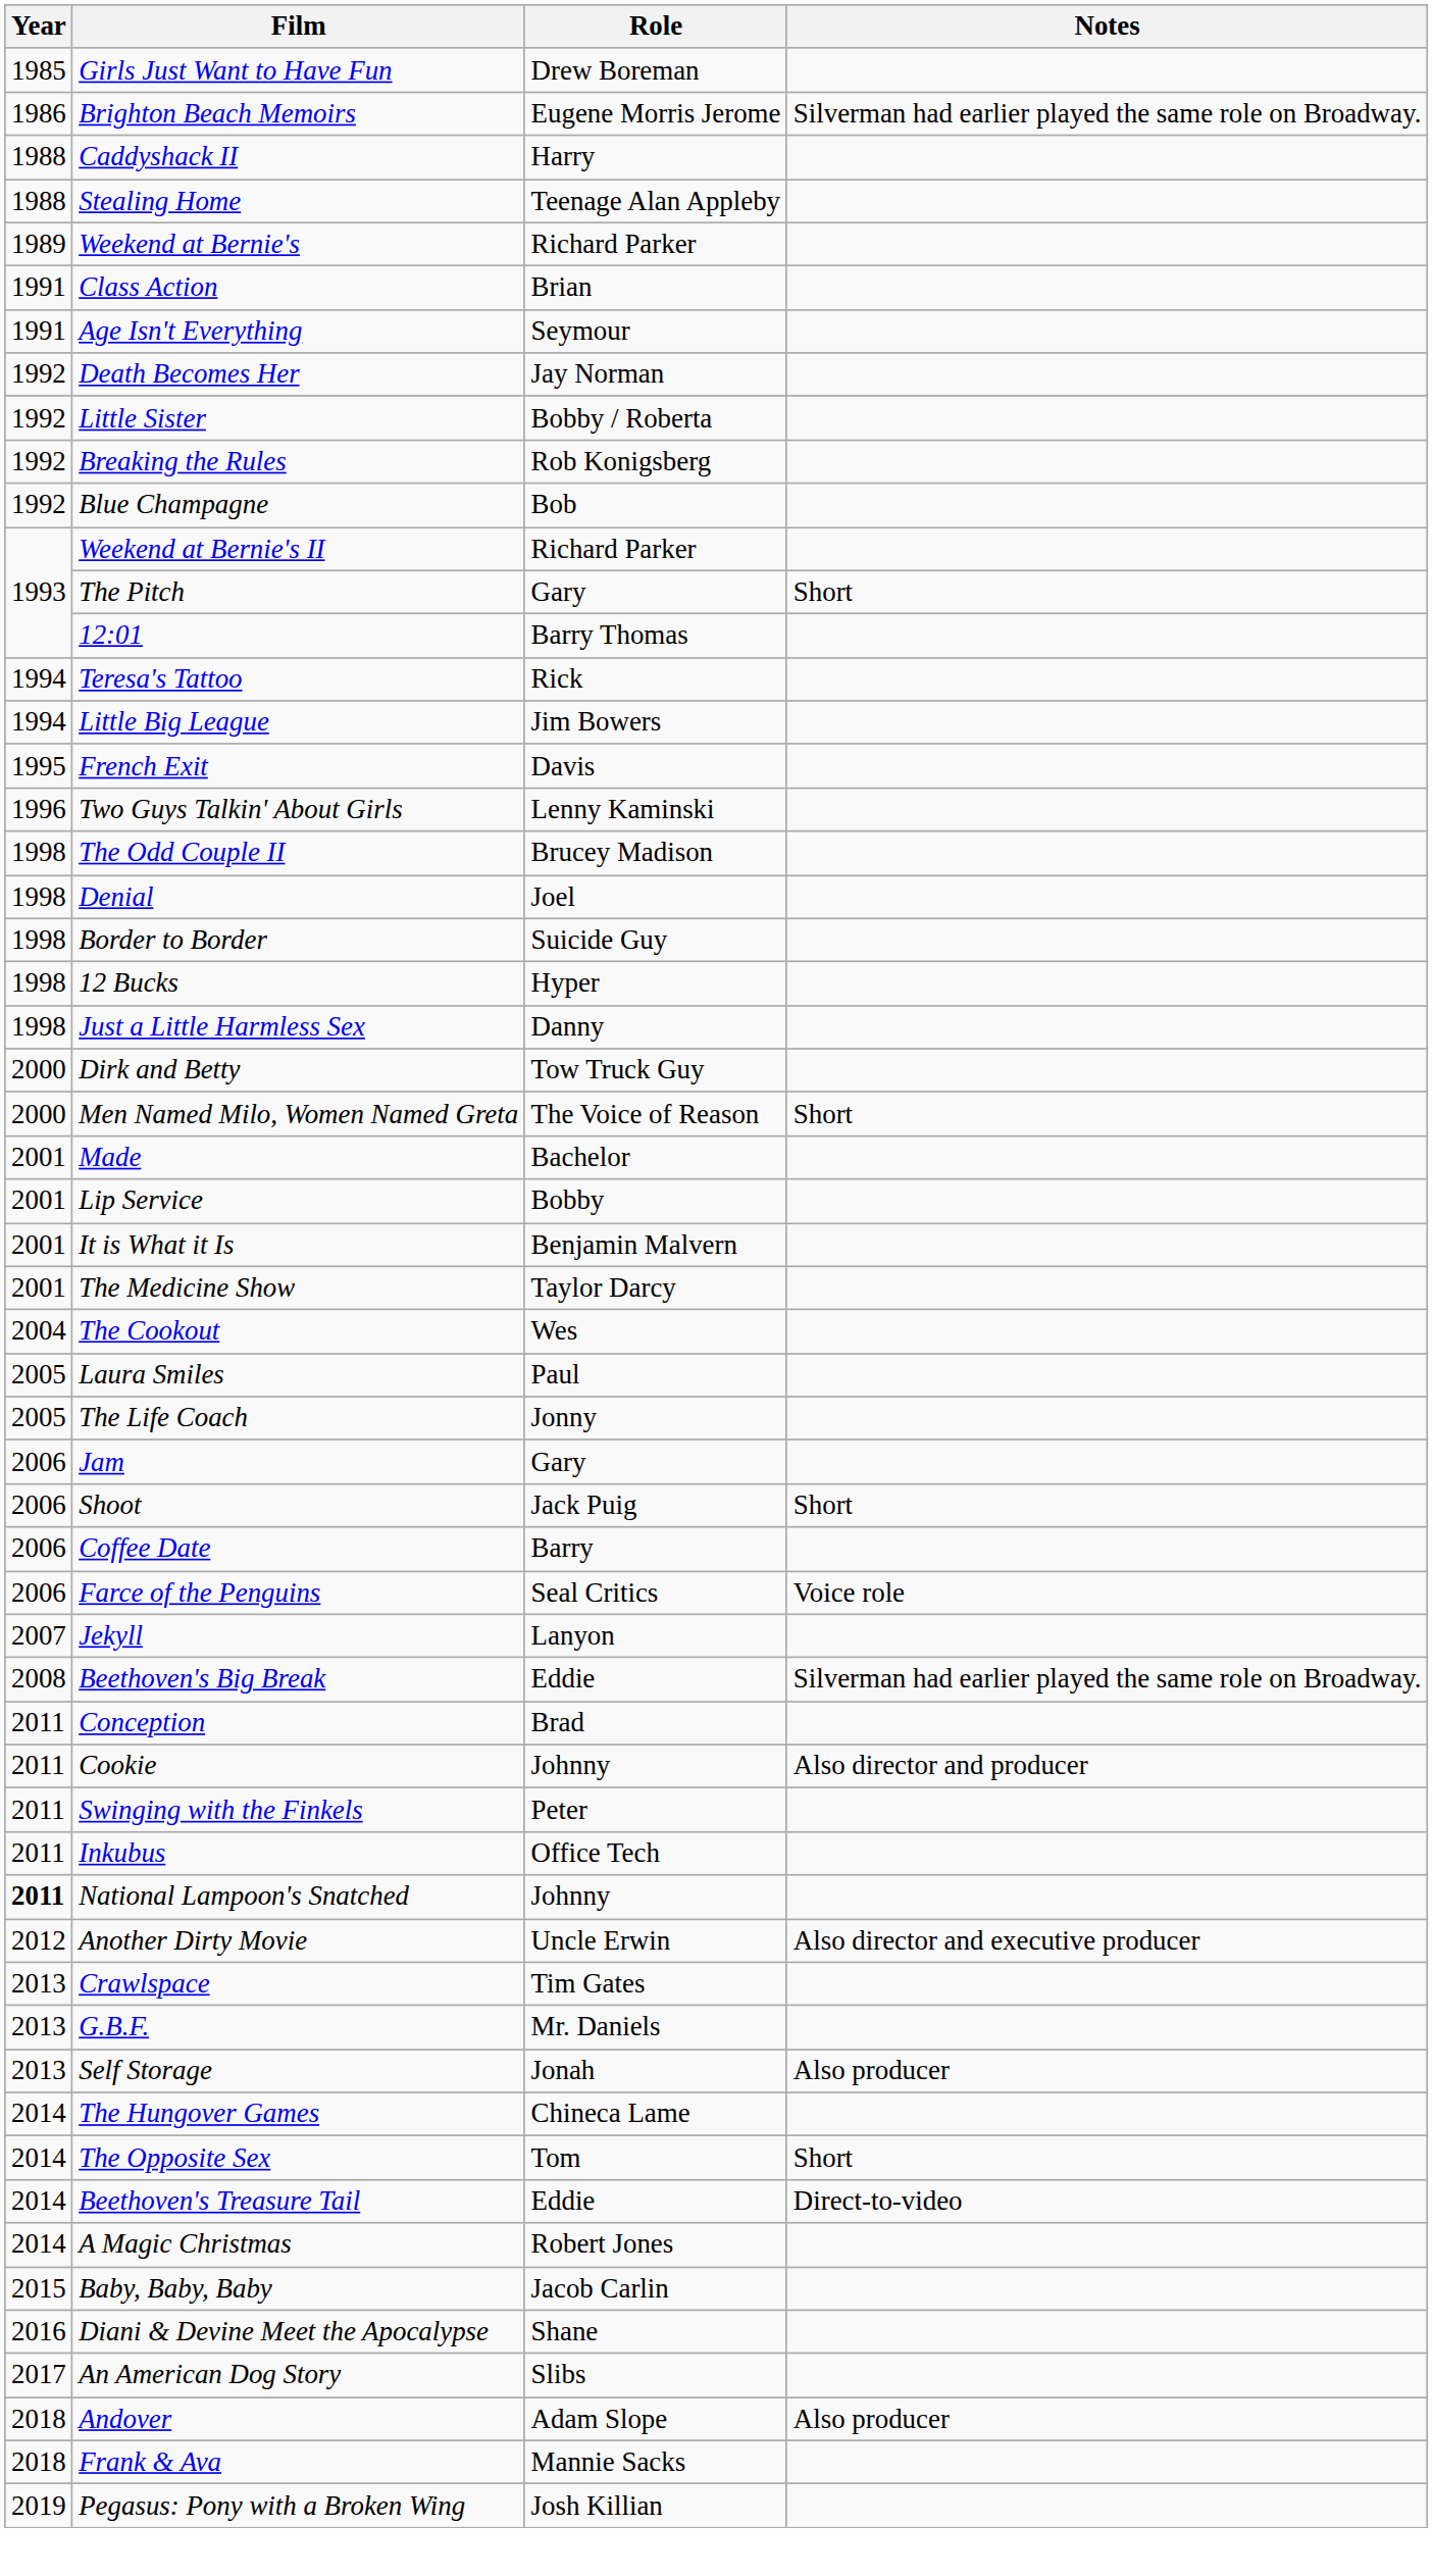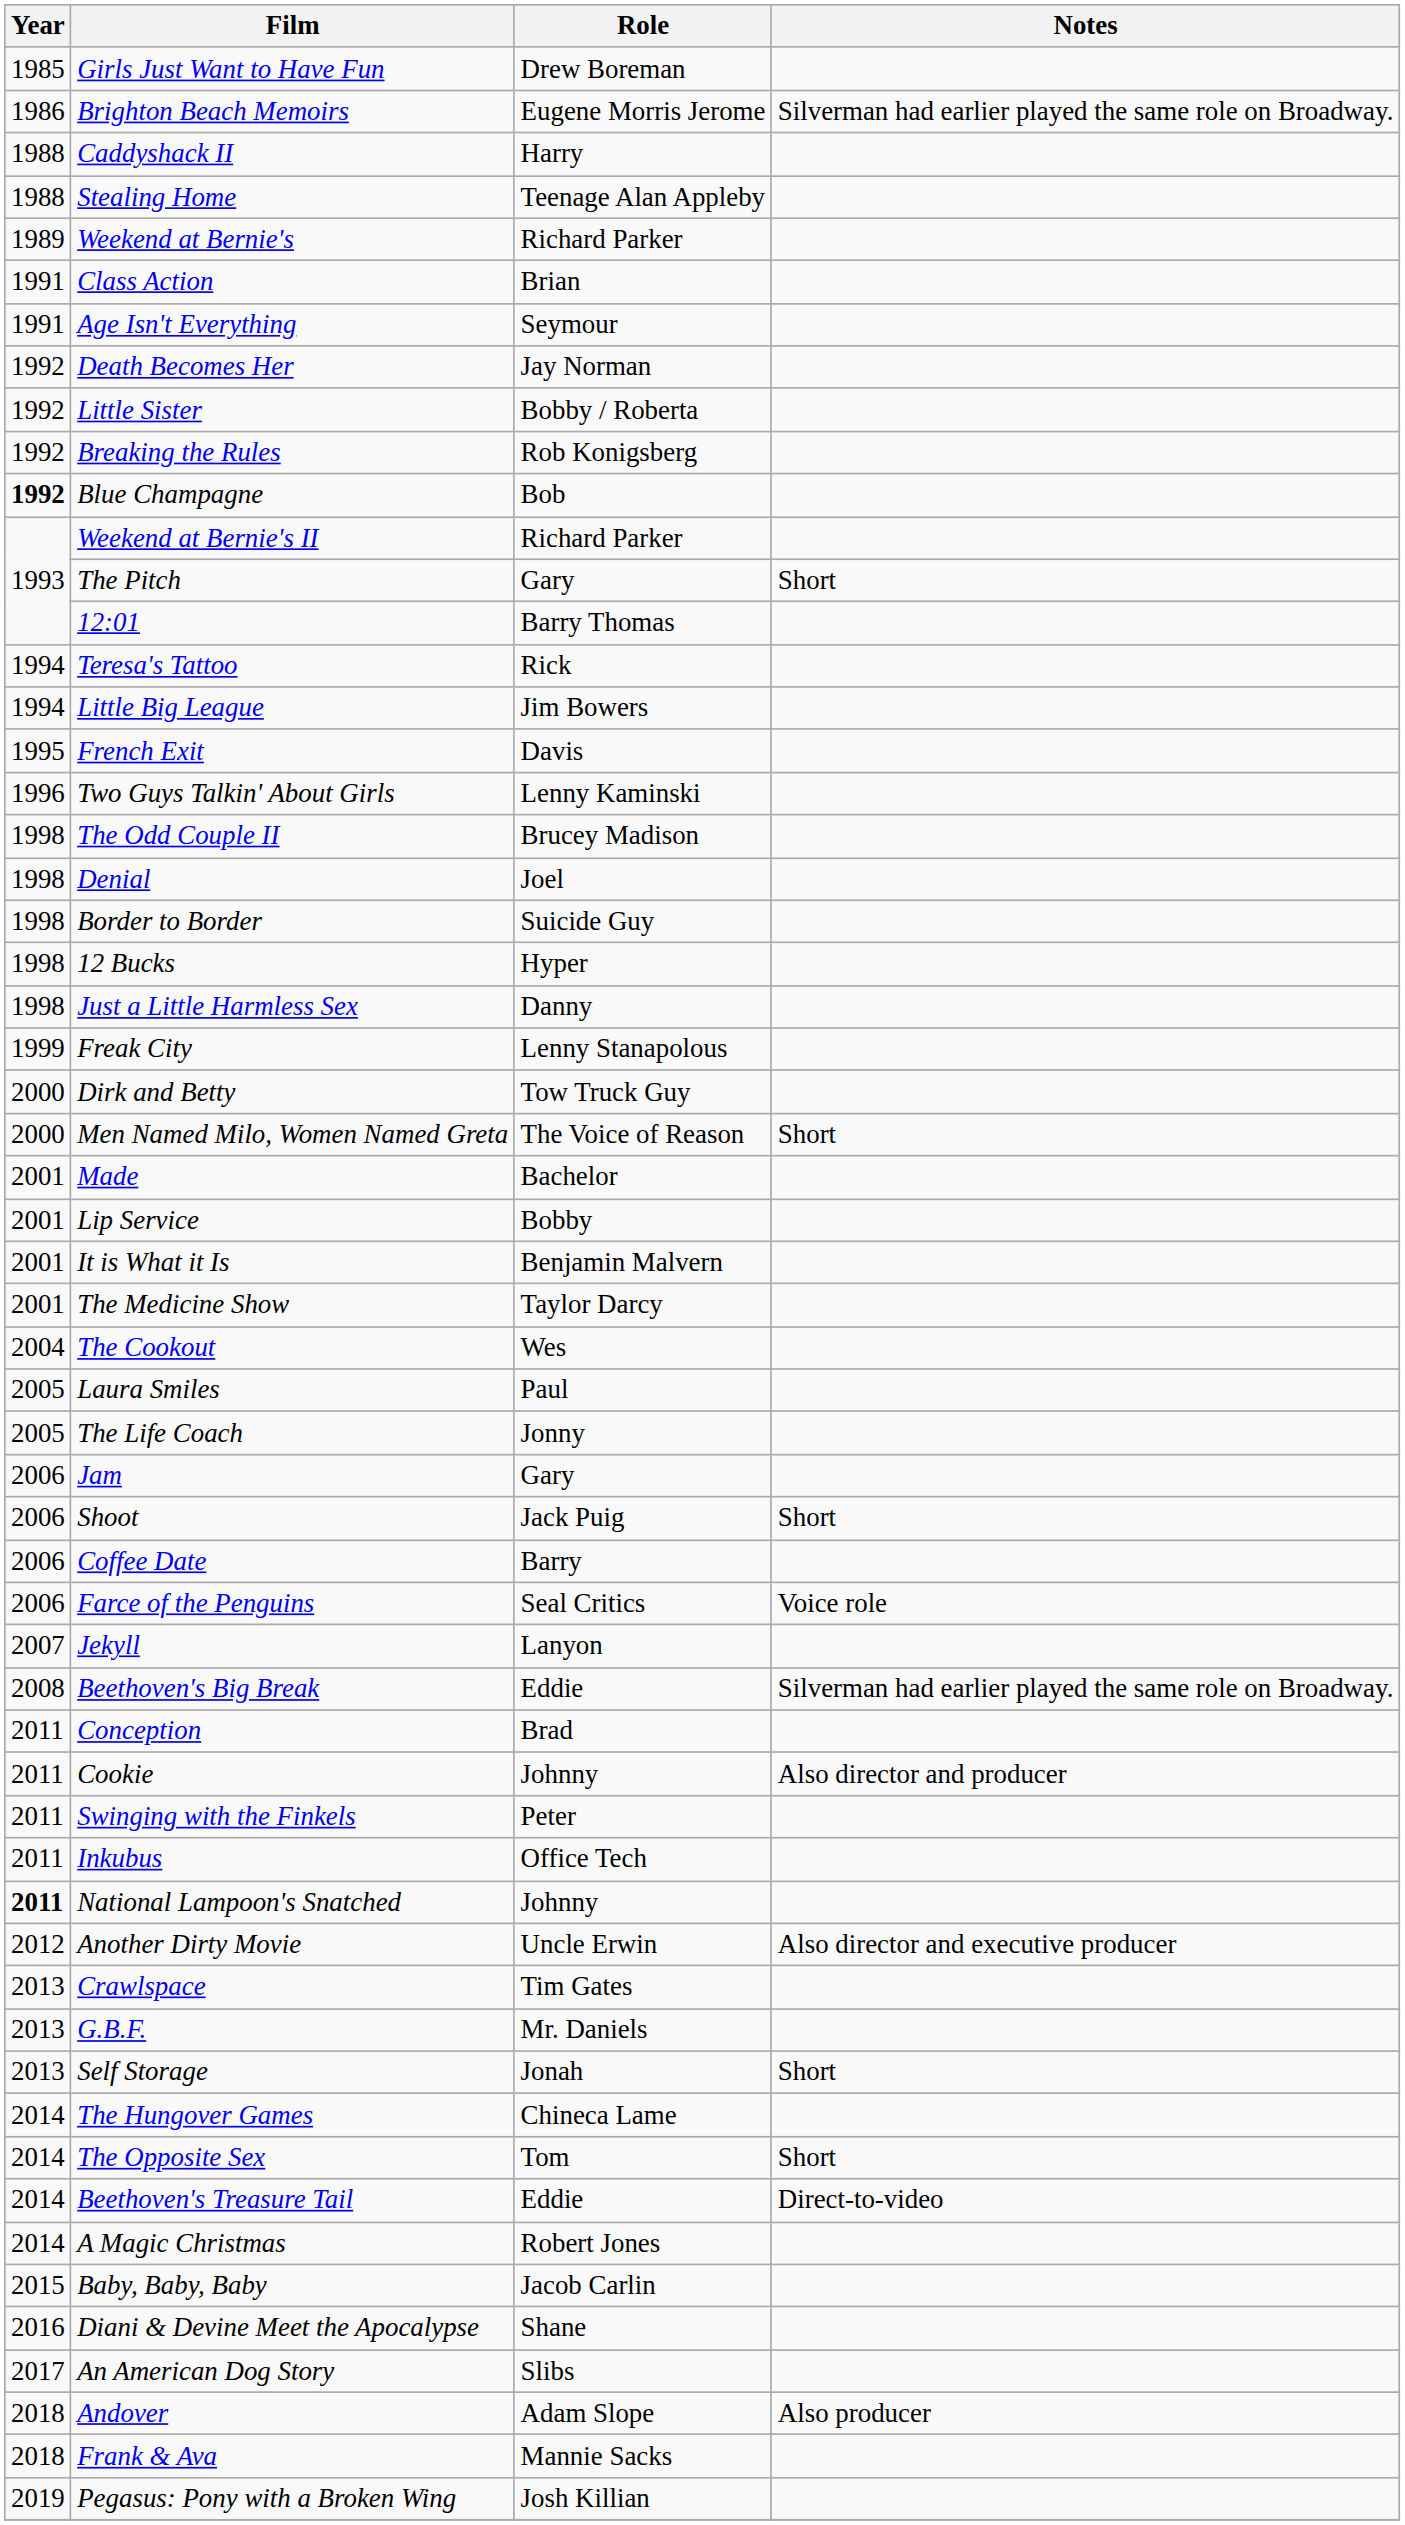Blue Champagne | Year: normal -> bold
+ row: 1999 | Freak City | Lenny Stanapolous
Self Storage | Notes: Also producer -> Short
